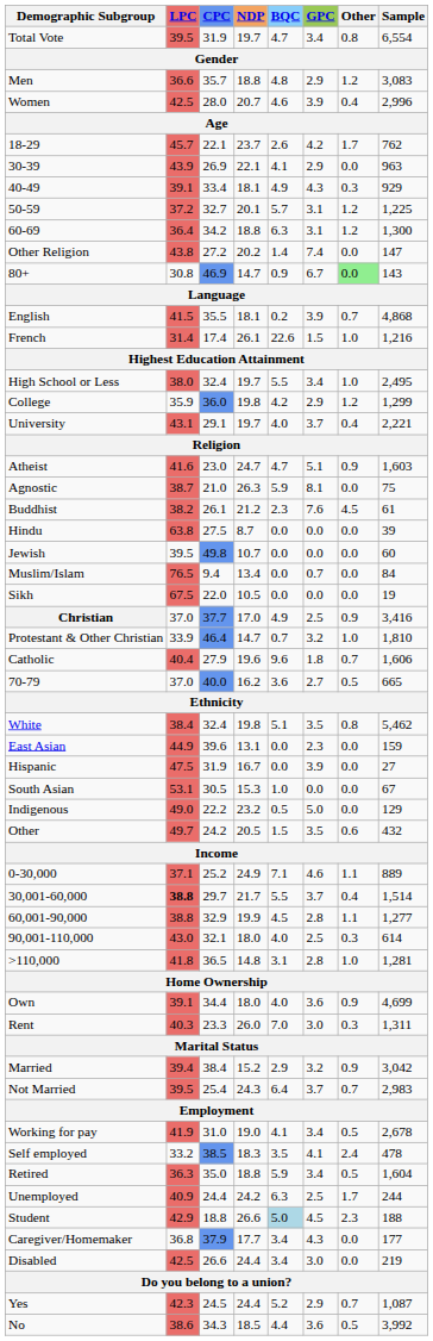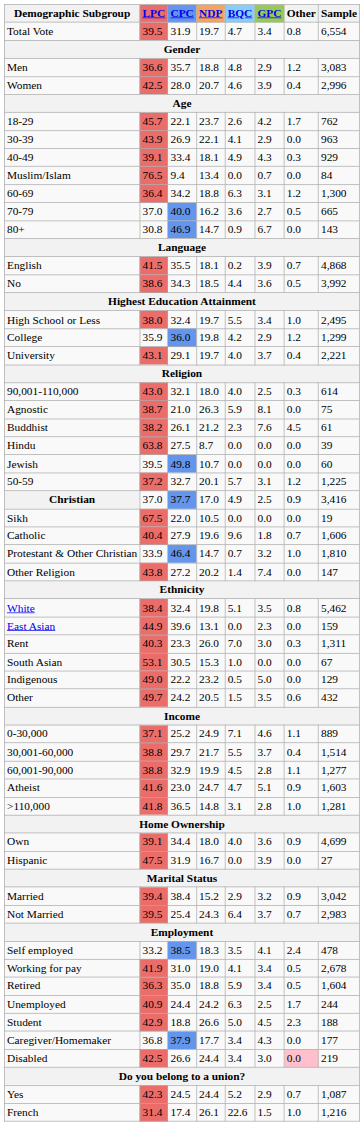rows swapped: 50-59 <-> Muslim/Islam
rows swapped: 70-79 <-> Other Religion
80+ | Other: lightgreen background -> no background
rows swapped: French <-> No
rows swapped: Atheist <-> 90,001-110,000
rows swapped: Sikh <-> Christian
rows swapped: Catholic <-> Protestant & Other Christian
rows swapped: Hispanic <-> Rent
30,001-60,000 | LPC: bold -> normal
rows swapped: Working for pay <-> Self employed
Student | BQC: lightblue background -> no background
Disabled | Other: no background -> pink background
